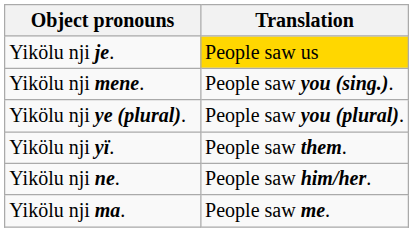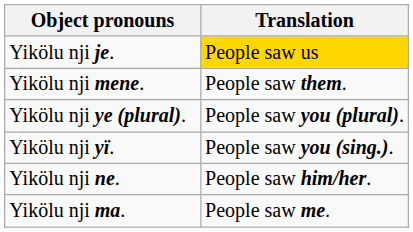Yikölu nji mene. | Translation: People saw you (sing.). -> People saw them.
Yikölu nji yï. | Translation: People saw them. -> People saw you (sing.).
